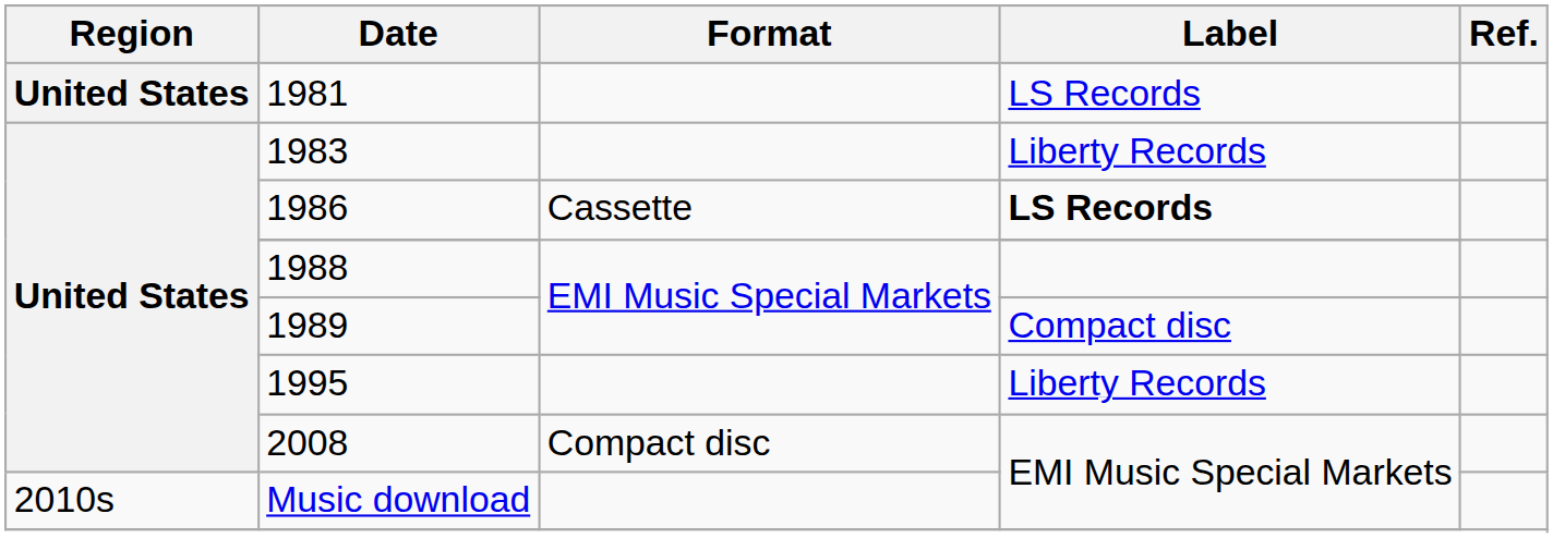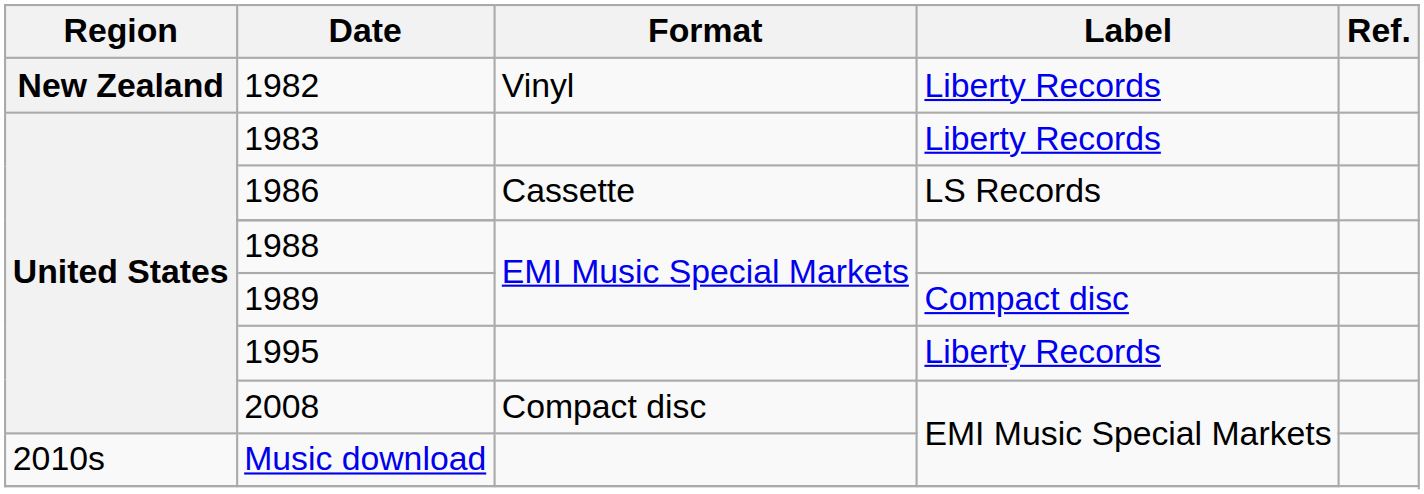- row: United States | 1981 | LS Records
+ row: New Zealand | 1982 | Vinyl | Liberty Records
1986 | Label: bold -> normal
